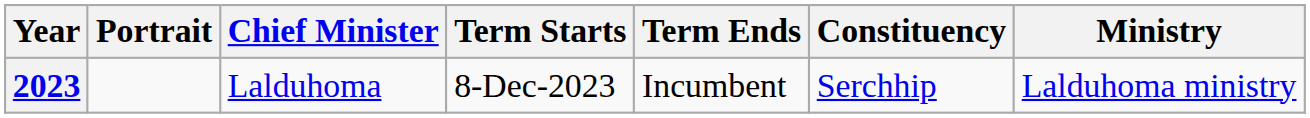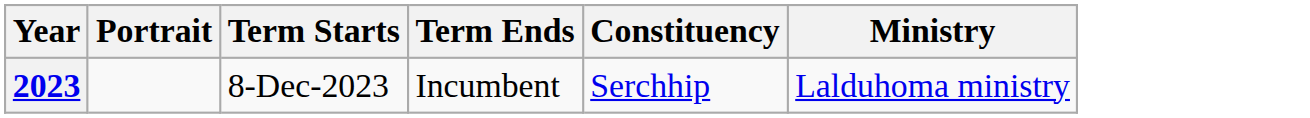- column: Chief Minister | Lalduhoma
